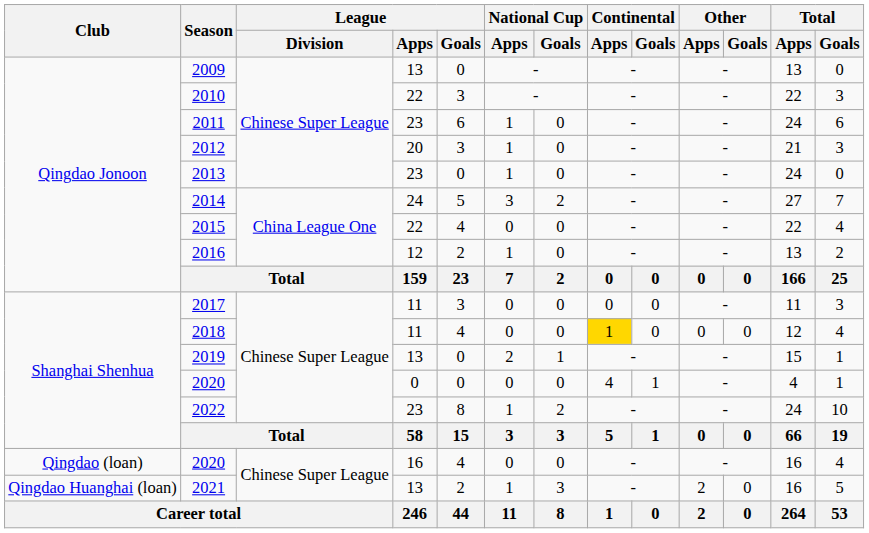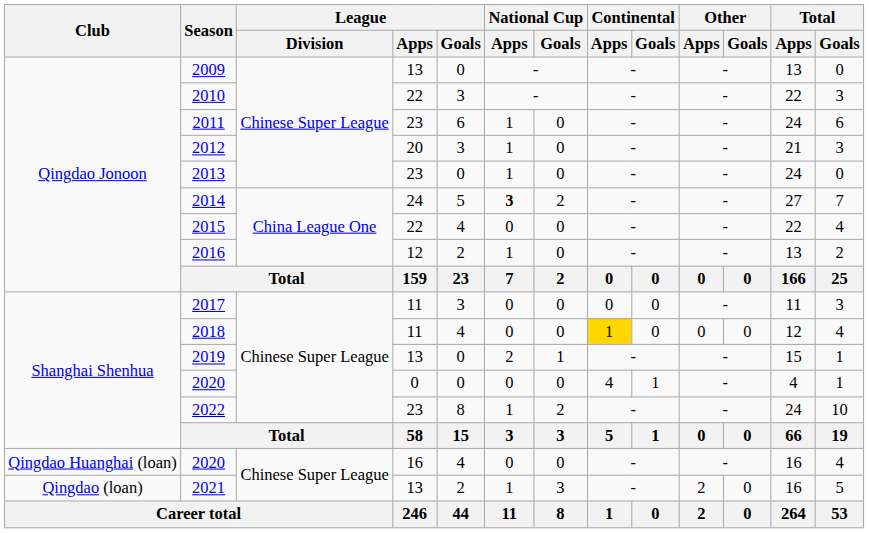2014 | National Cup / Apps: normal -> bold
2020 / 16 | Club: Qingdao (loan) -> Qingdao Huanghai (loan)
2021 | Club: Qingdao Huanghai (loan) -> Qingdao (loan)
